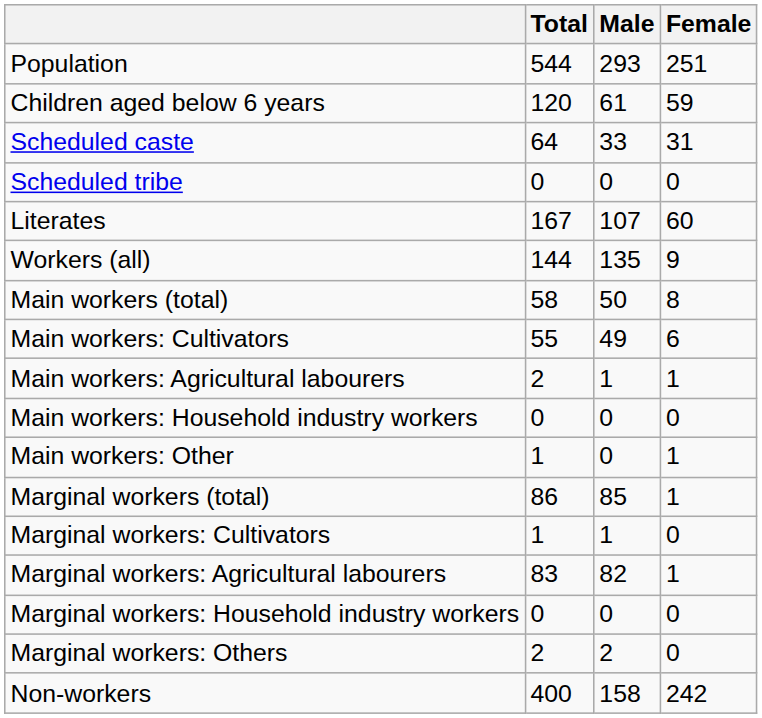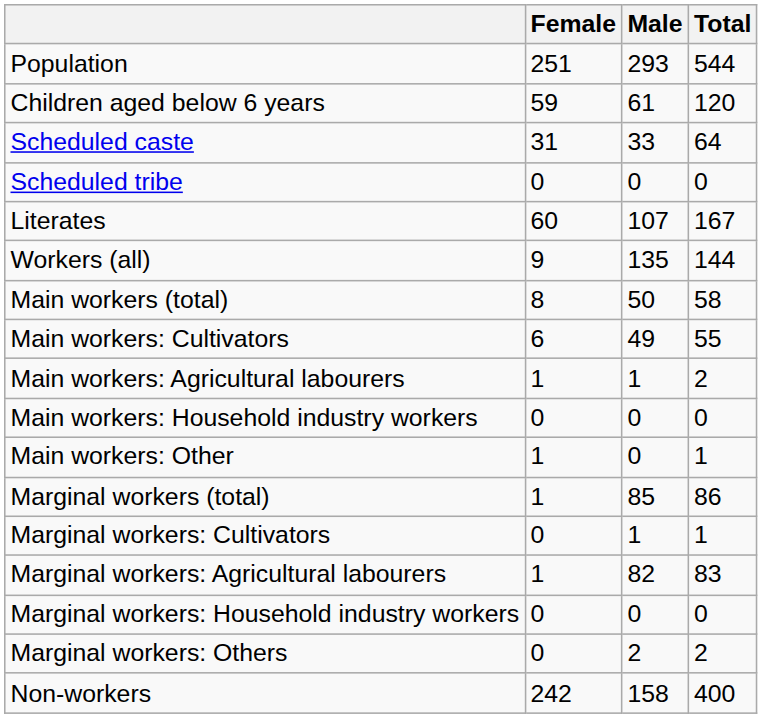columns swapped: Total <-> Female
